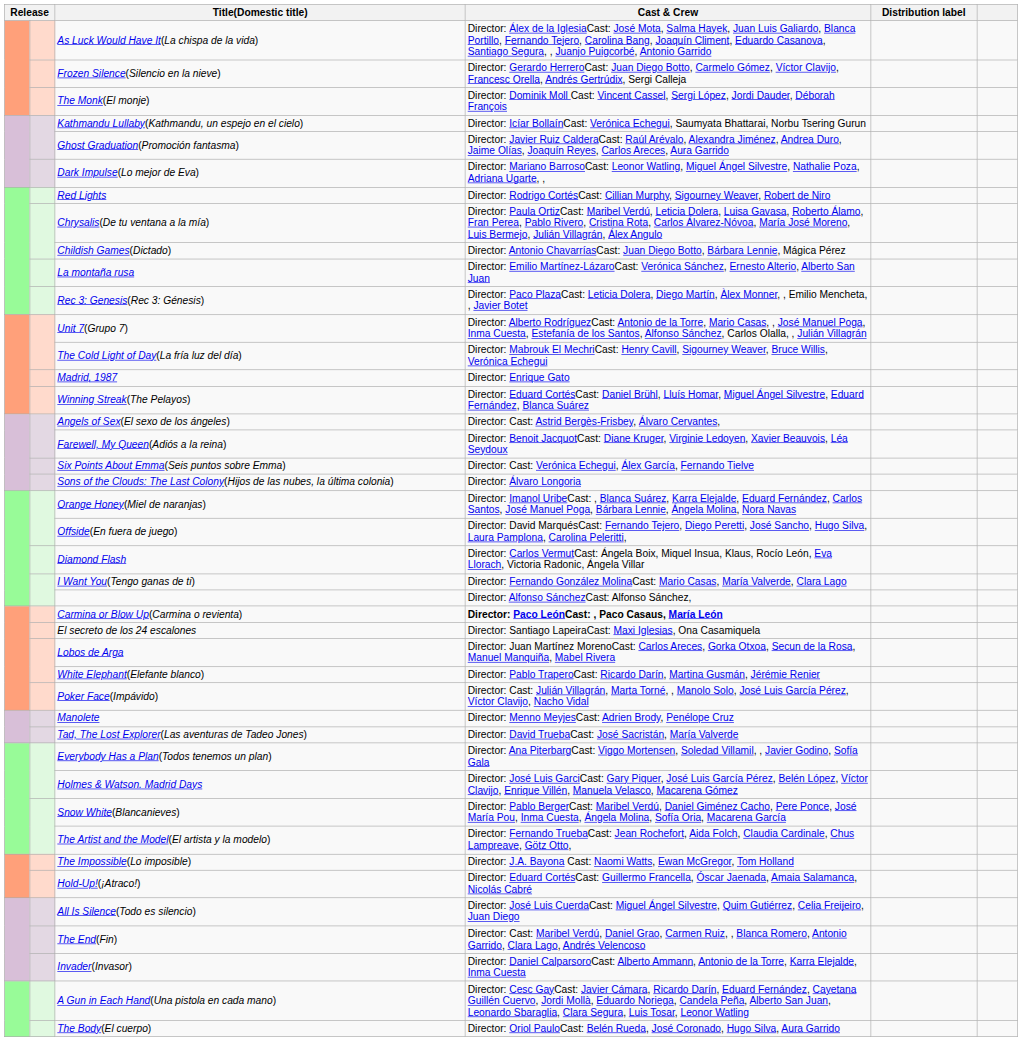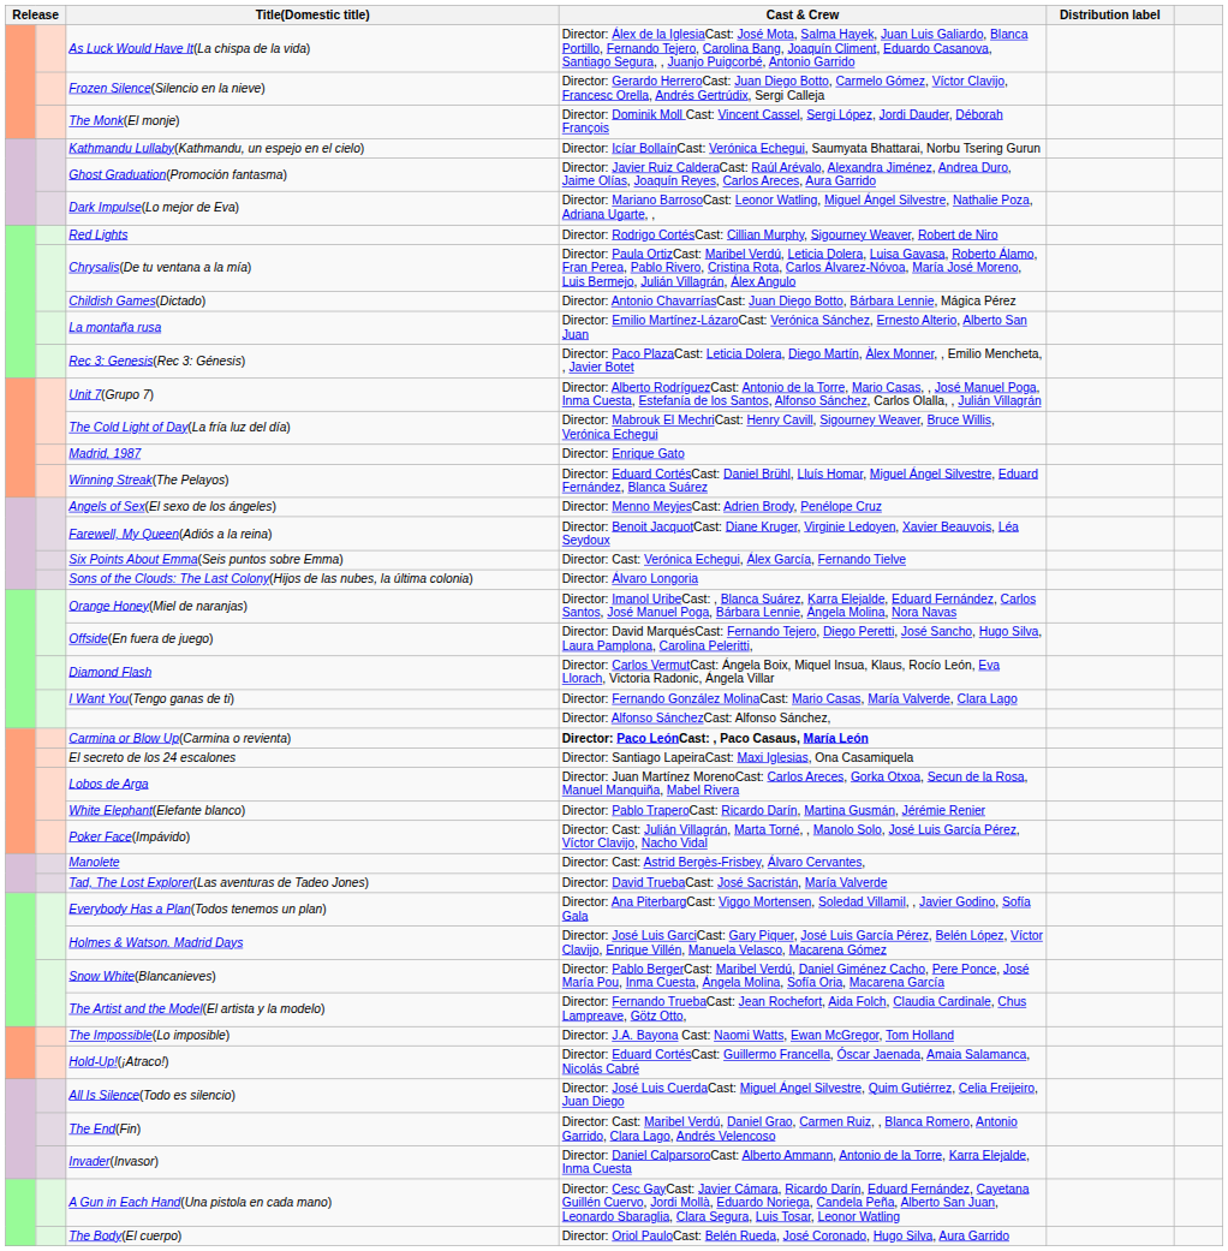Angels of Sex(El sexo de los ángeles) | Cast & Crew: Director: Cast: Astrid Bergès-Frisbey, Álvaro Cervantes, -> Director: Menno MeyjesCast: Adrien Brody, Penélope Cruz
Manolete | Cast & Crew: Director: Menno MeyjesCast: Adrien Brody, Penélope Cruz -> Director: Cast: Astrid Bergès-Frisbey, Álvaro Cervantes,
